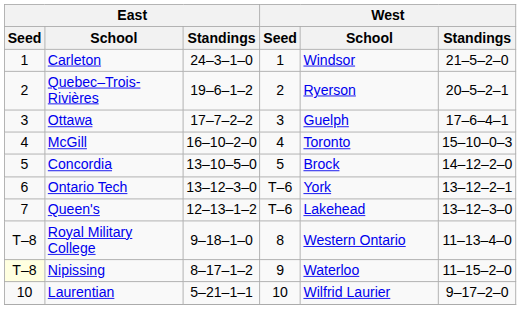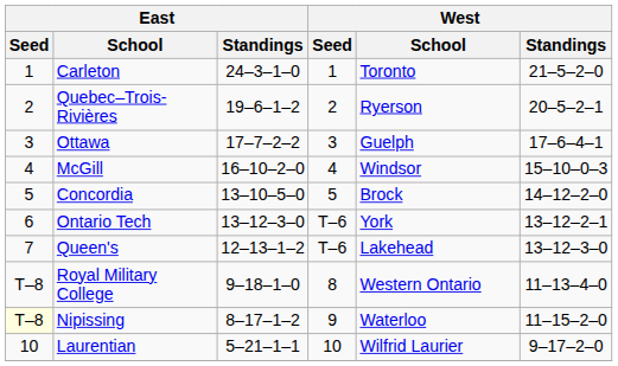Carleton | West / School: Windsor -> Toronto
McGill | West / School: Toronto -> Windsor
